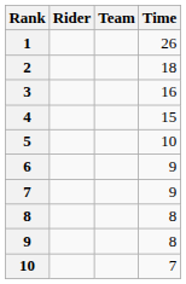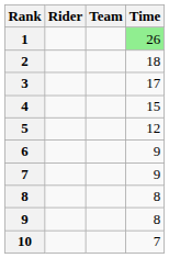1 | Time: no background -> lightgreen background
3 | Time: 16 -> 17
5 | Time: 10 -> 12
